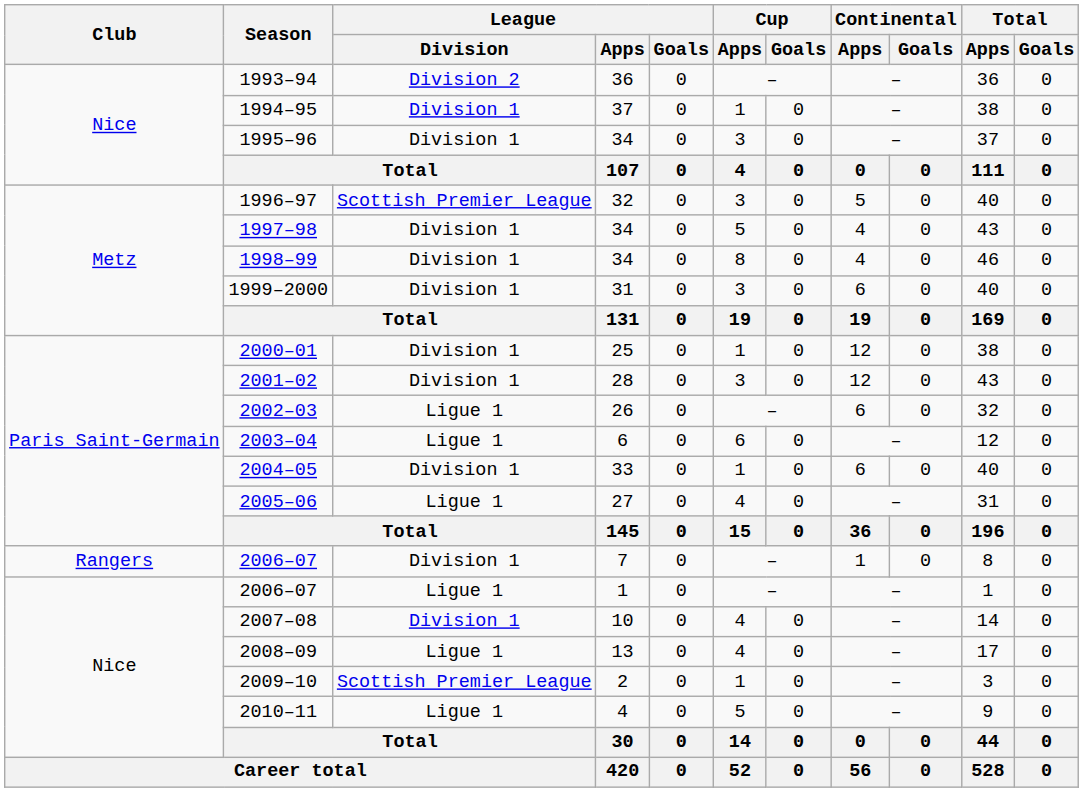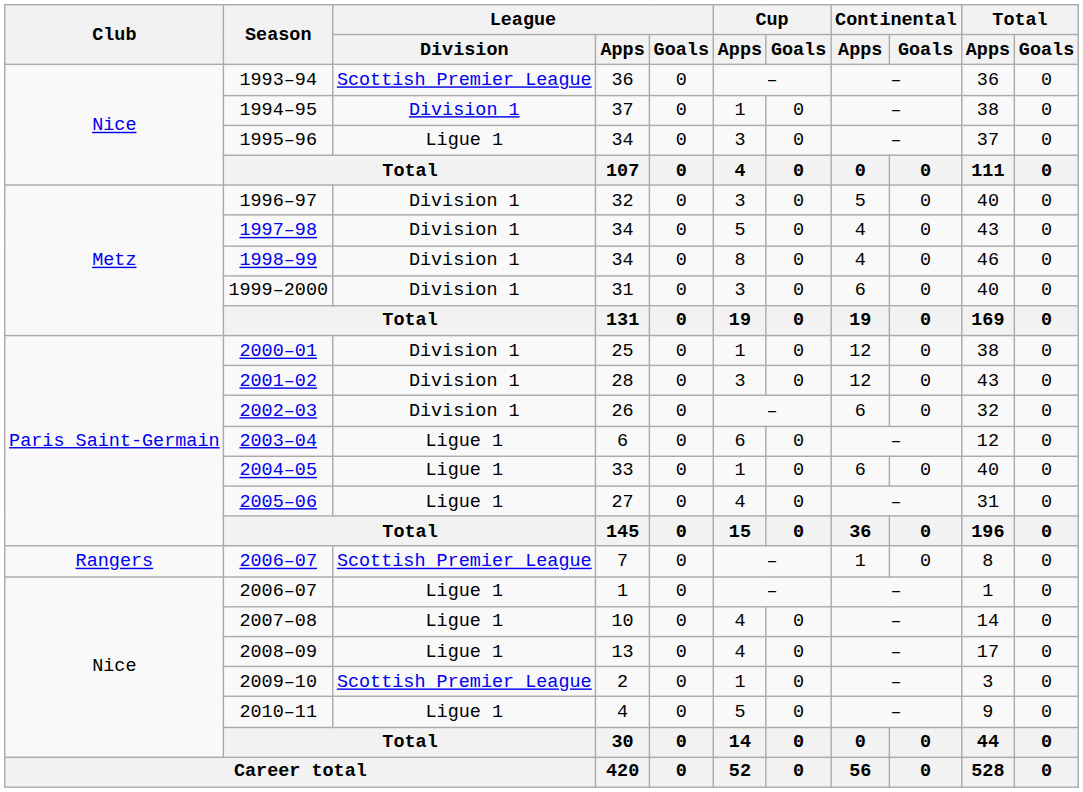1993–94 | League / Division: Division 2 -> Scottish Premier League
1995–96 | League / Division: Division 1 -> Ligue 1
1996–97 | League / Division: Scottish Premier League -> Division 1
2002–03 | League / Division: Ligue 1 -> Division 1
2004–05 | League / Division: Division 1 -> Ligue 1
2006–07 / 7 | League / Division: Division 1 -> Scottish Premier League
2007–08 | League / Division: Division 1 -> Ligue 1
